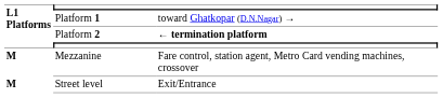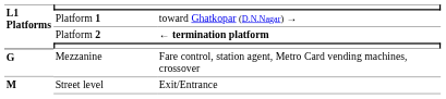Mezzanine | L1 Platforms: M -> G
